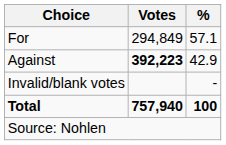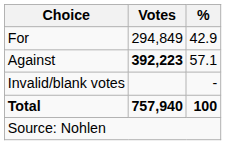For | %: 57.1 -> 42.9
Against | %: 42.9 -> 57.1
